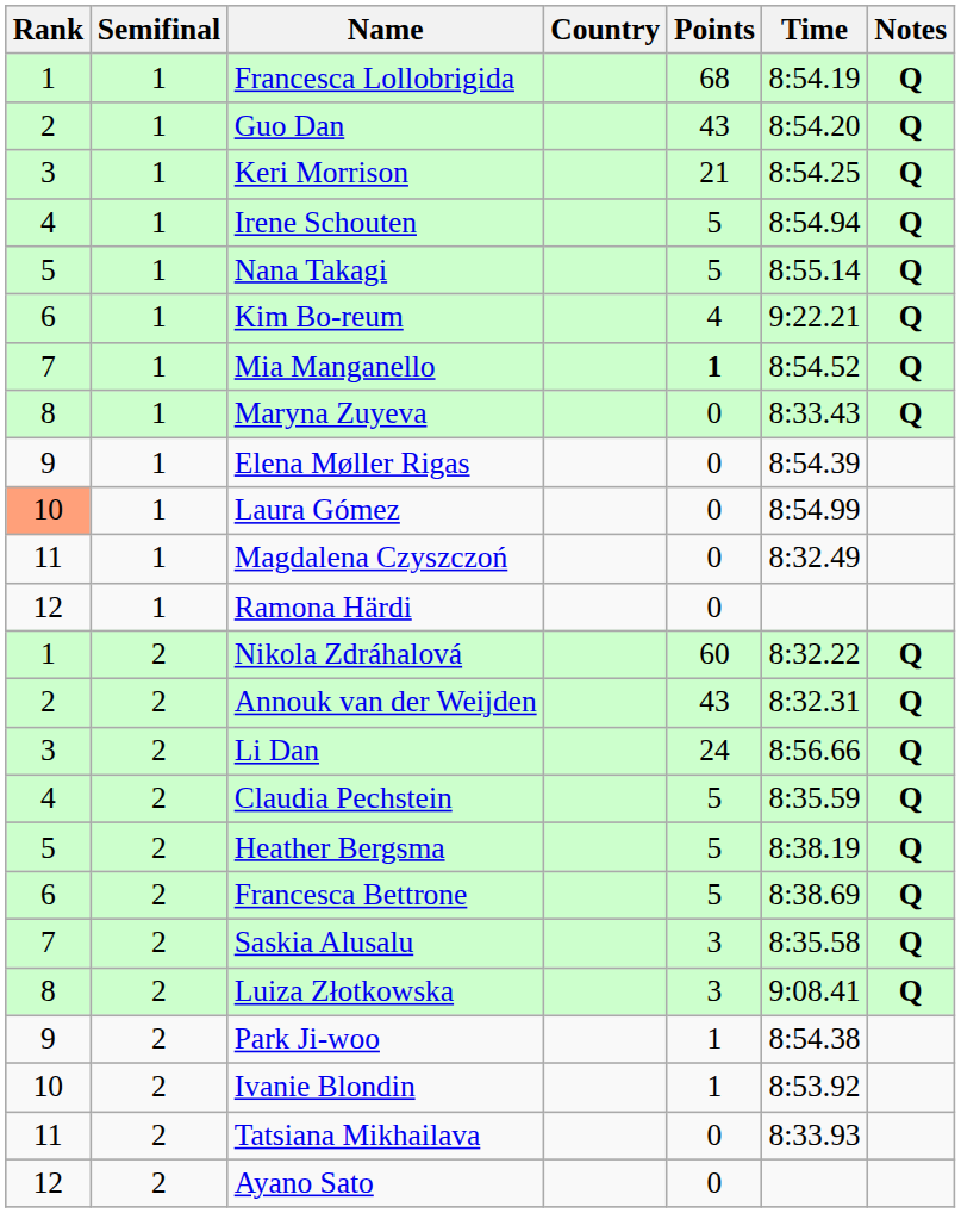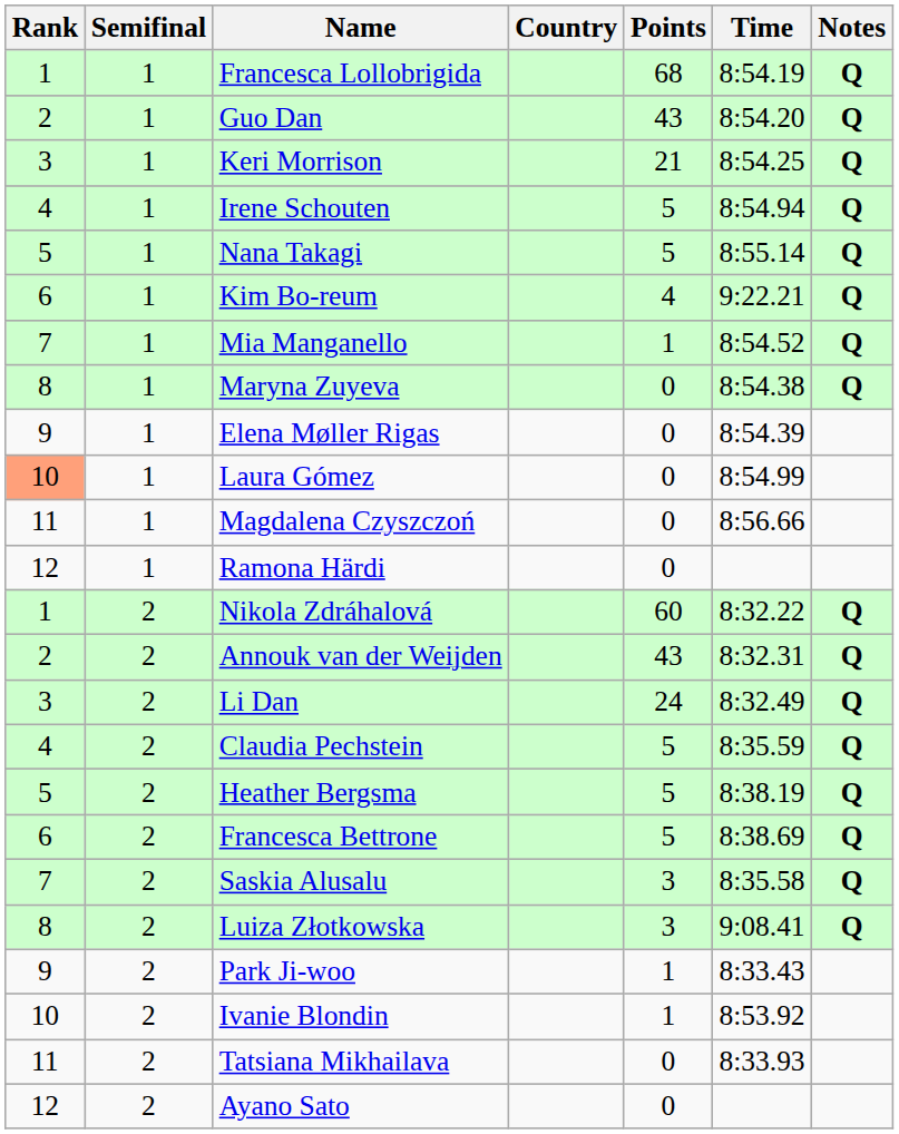Mia Manganello | Points: bold -> normal
Maryna Zuyeva | Time: 8:33.43 -> 8:54.38
Magdalena Czyszczoń | Time: 8:32.49 -> 8:56.66
Li Dan | Time: 8:56.66 -> 8:32.49
Park Ji-woo | Time: 8:54.38 -> 8:33.43
